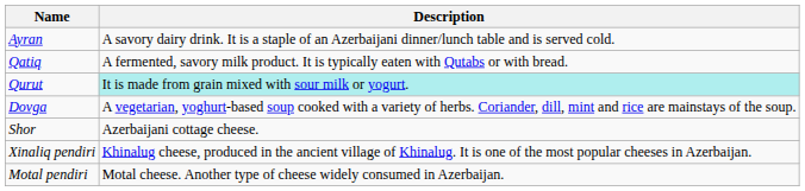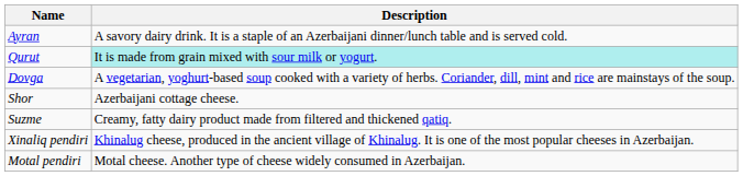- row: Qatiq | A fermented, savory milk product. It is typically eaten with Qutabs or with bread.
+ row: Suzme | Creamy, fatty dairy product made from filtered and thickened qatiq.
